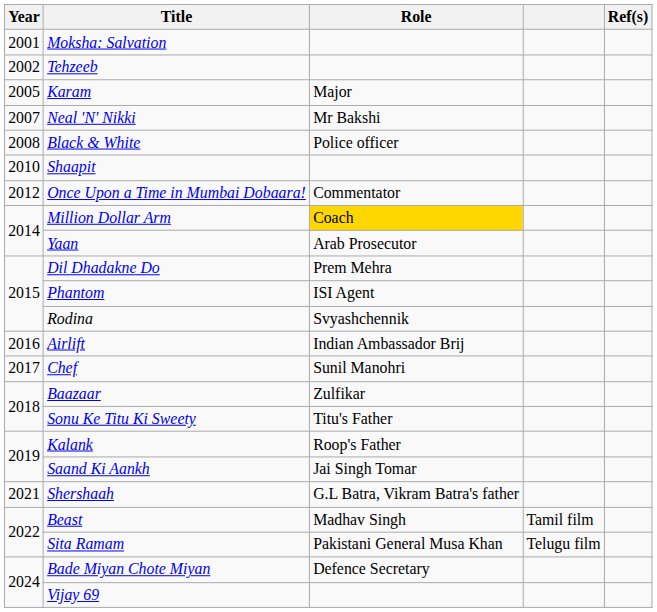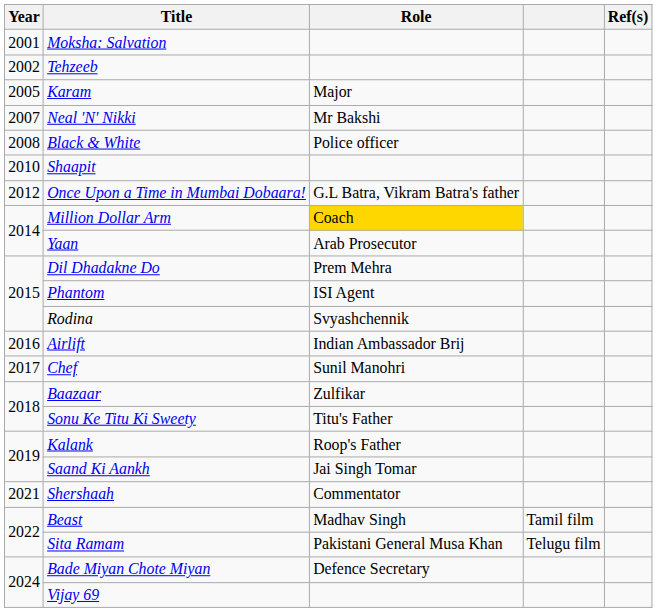Once Upon a Time in Mumbai Dobaara! | Role: Commentator -> G.L Batra, Vikram Batra's father
Shershaah | Role: G.L Batra, Vikram Batra's father -> Commentator
